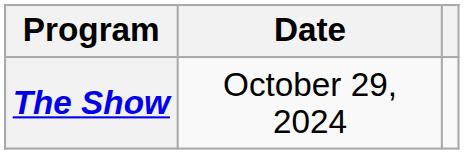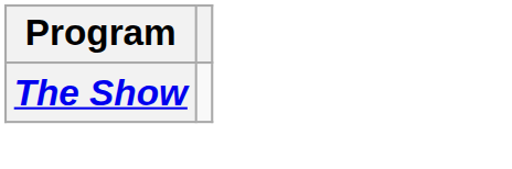- column: Date | October 29, 2024
